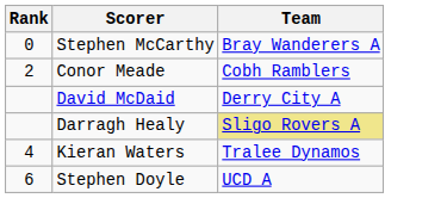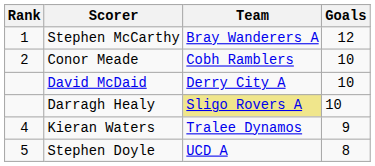+ column: Goals | 12 | 10 | 10 | 10 | 9 | 8
Stephen McCarthy | Rank: 0 -> 1
Stephen Doyle | Rank: 6 -> 5
